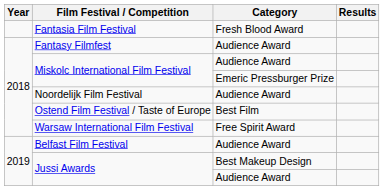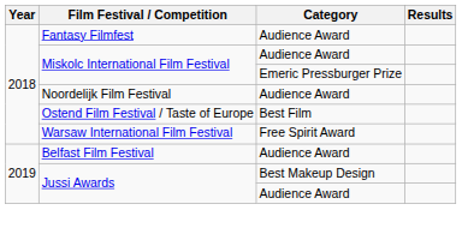- row: Fantasia Film Festival | Fresh Blood Award
